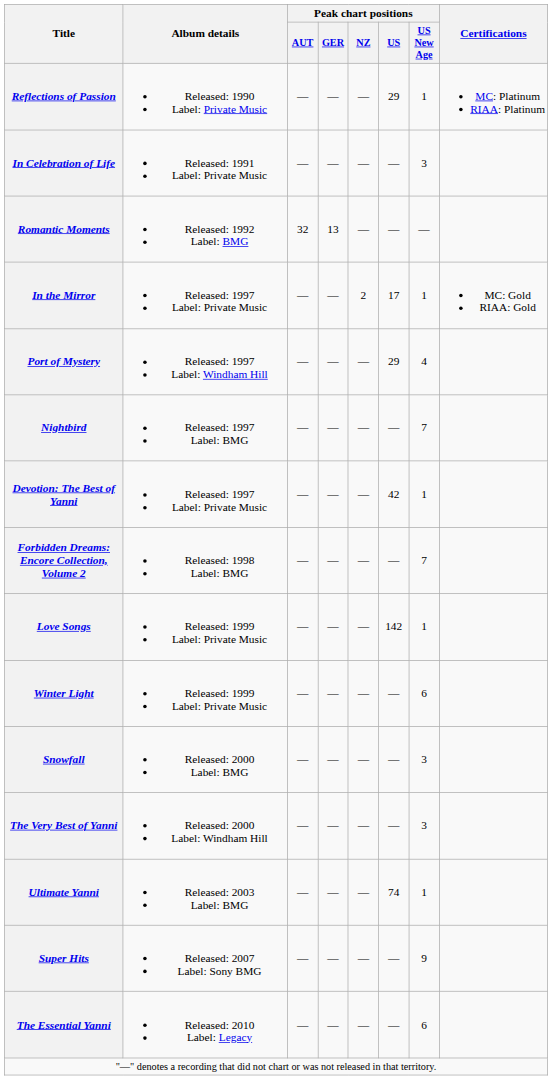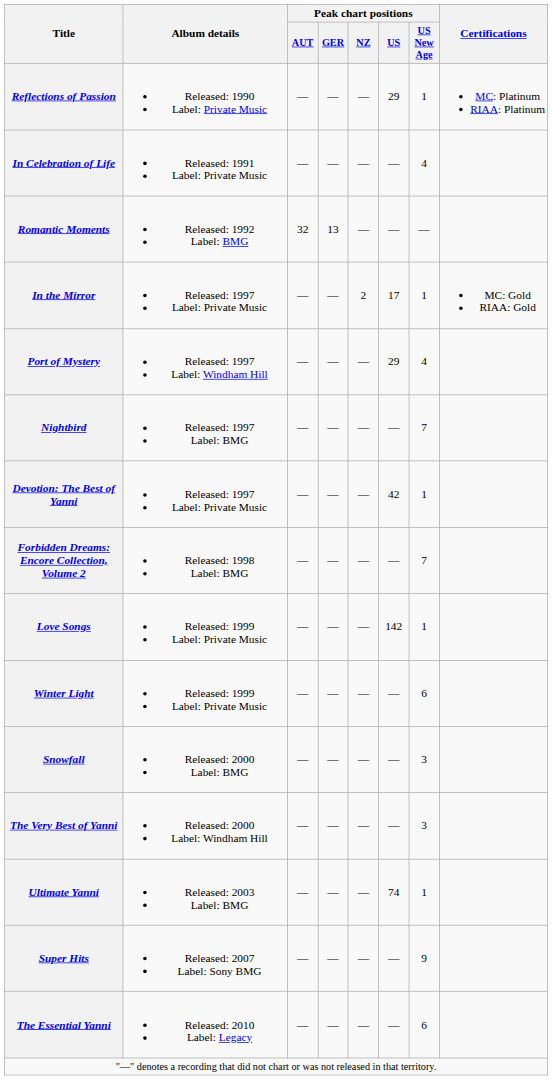In Celebration of Life | Peak chart positions / US New Age: 3 -> 4
